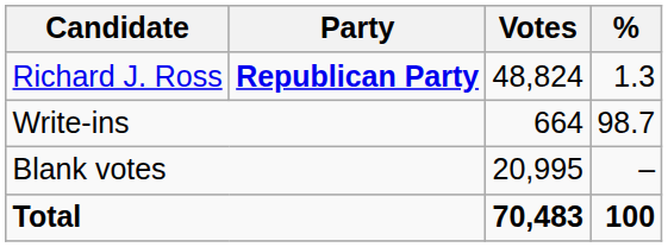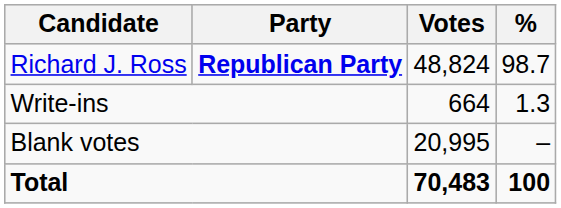Richard J. Ross | %: 1.3 -> 98.7
Write-ins | %: 98.7 -> 1.3
